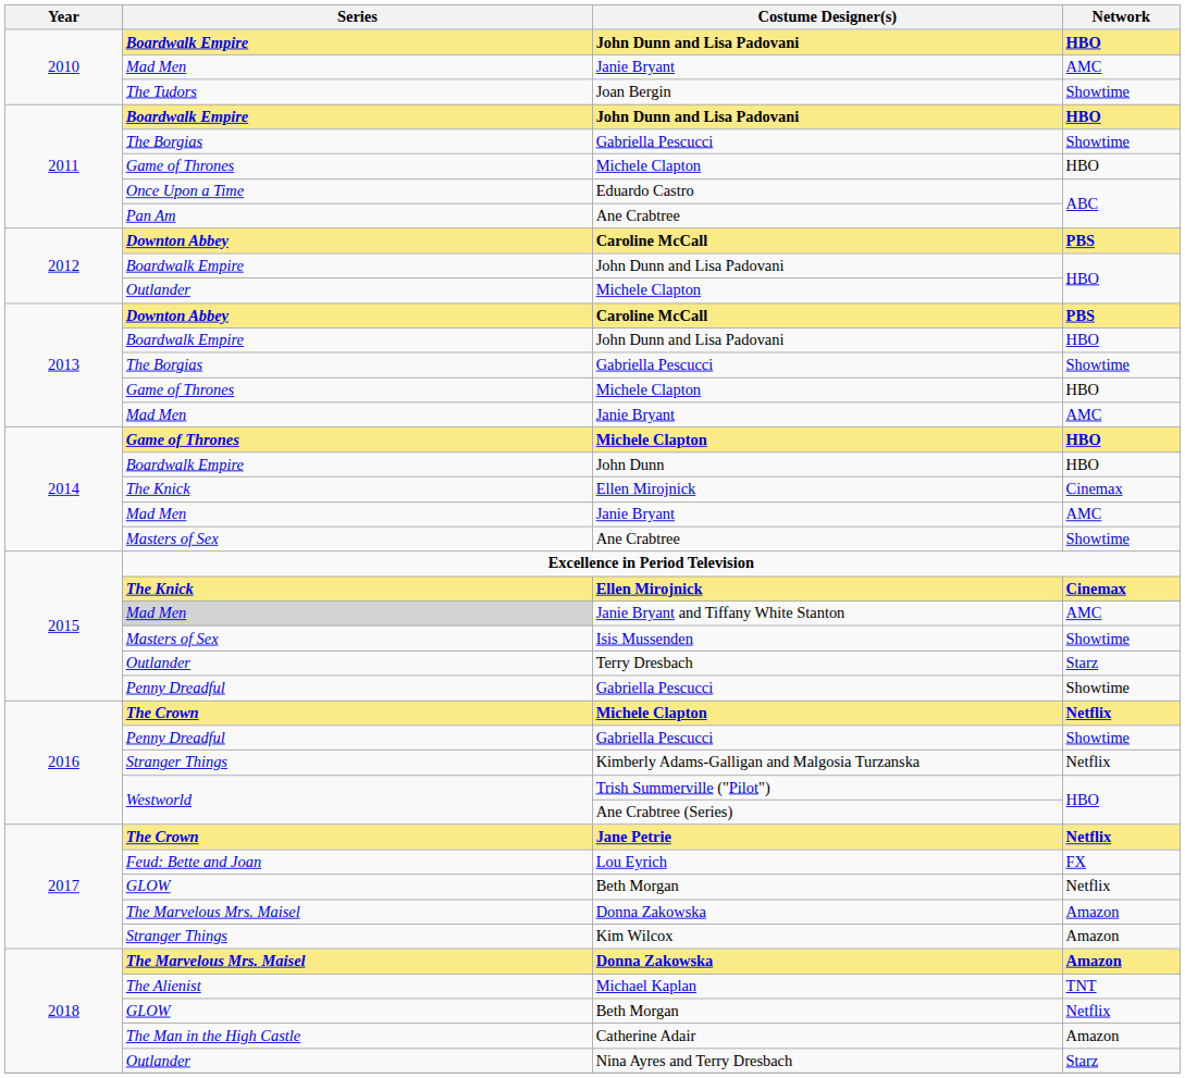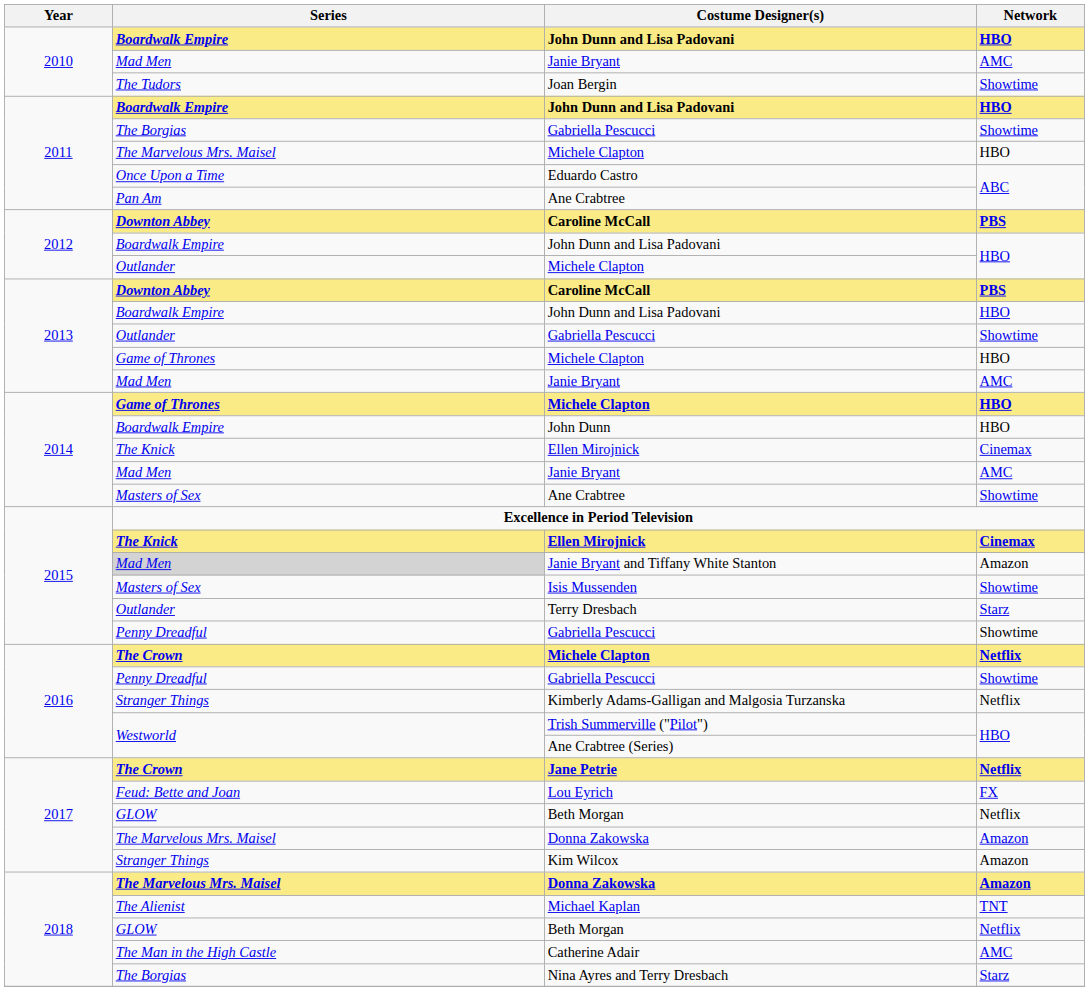2011 / Michele Clapton | Series: Game of Thrones -> The Marvelous Mrs. Maisel
2013 / Gabriella Pescucci | Series: The Borgias -> Outlander
Janie Bryant and Tiffany White Stanton | Network: AMC -> Amazon
Catherine Adair | Network: Amazon -> AMC
Nina Ayres and Terry Dresbach | Series: Outlander -> The Borgias
